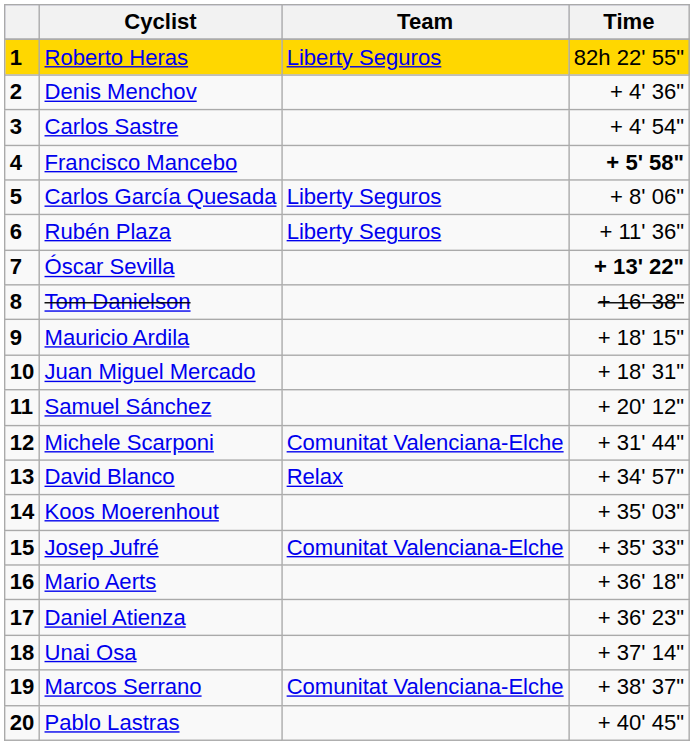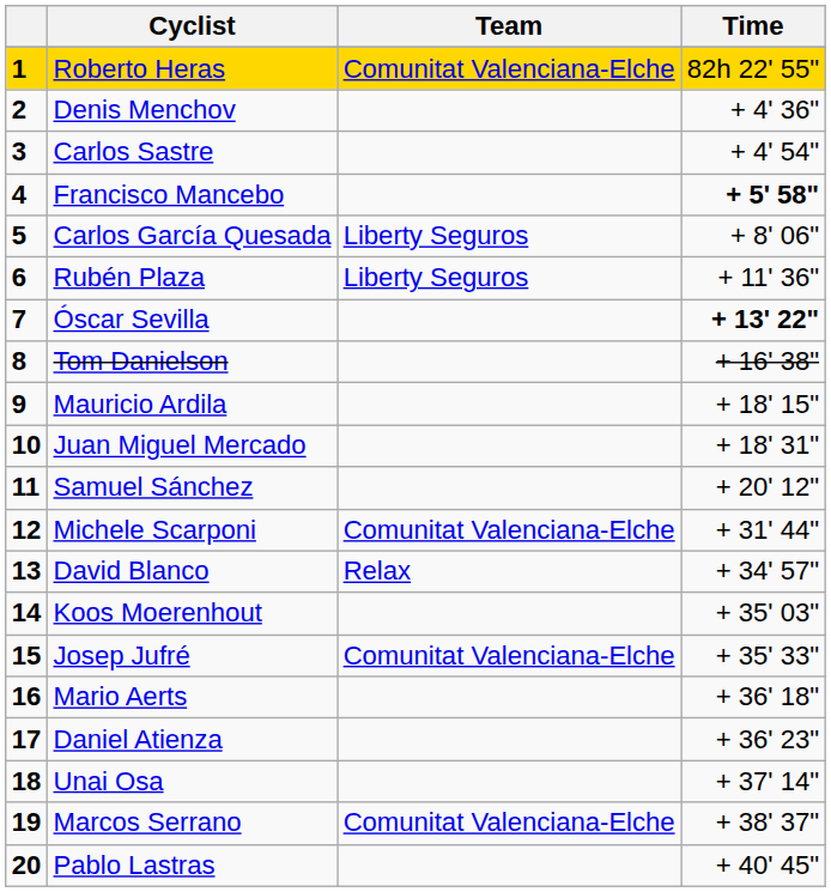Roberto Heras | Team: Liberty Seguros -> Comunitat Valenciana-Elche
